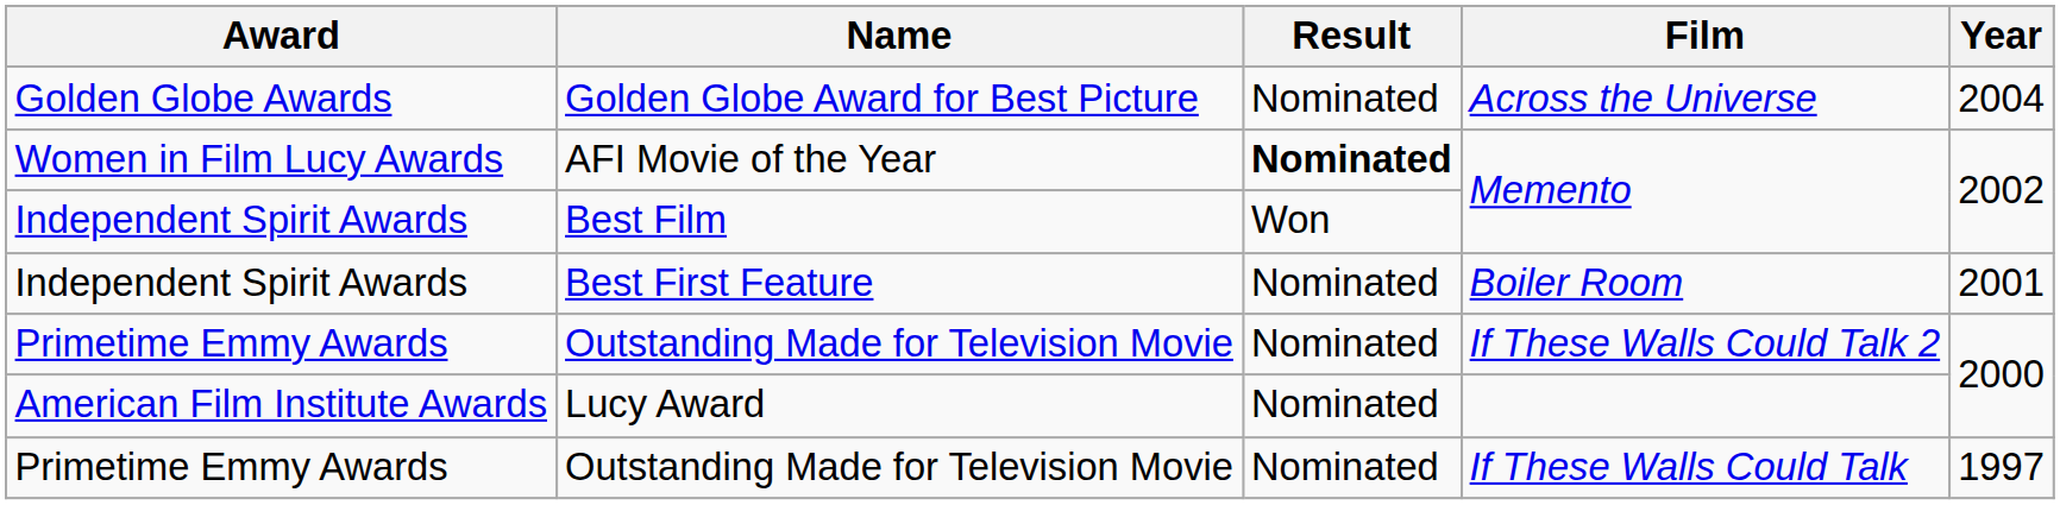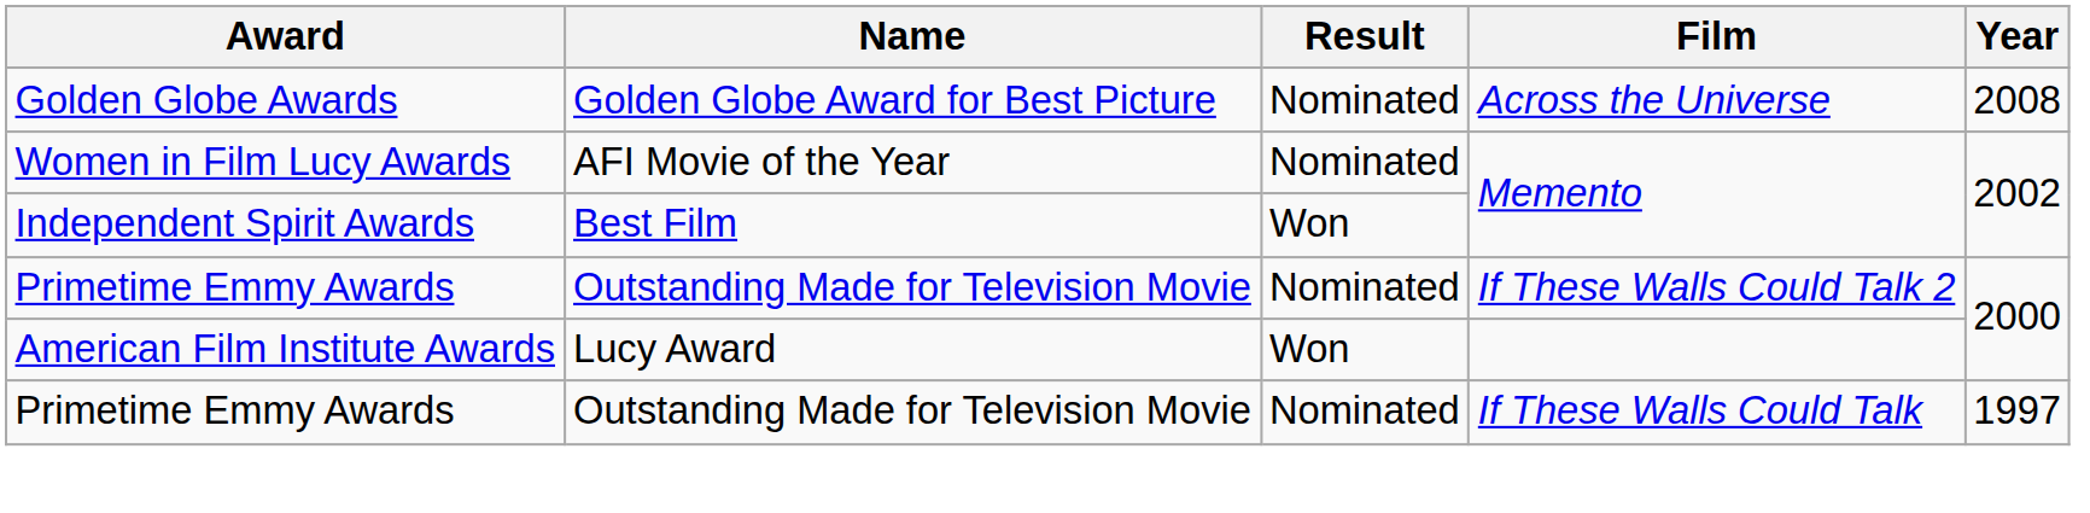Golden Globe Award for Best Picture | Year: 2004 -> 2008
AFI Movie of the Year | Result: bold -> normal
- row: Independent Spirit Awards | Best First Feature | Nominated | Boiler Room | 2001
Lucy Award | Result: Nominated -> Won
